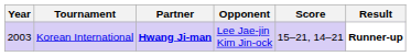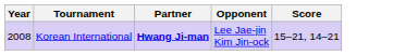- column: Result | Runner-up
Korean International | Year: 2003 -> 2008
